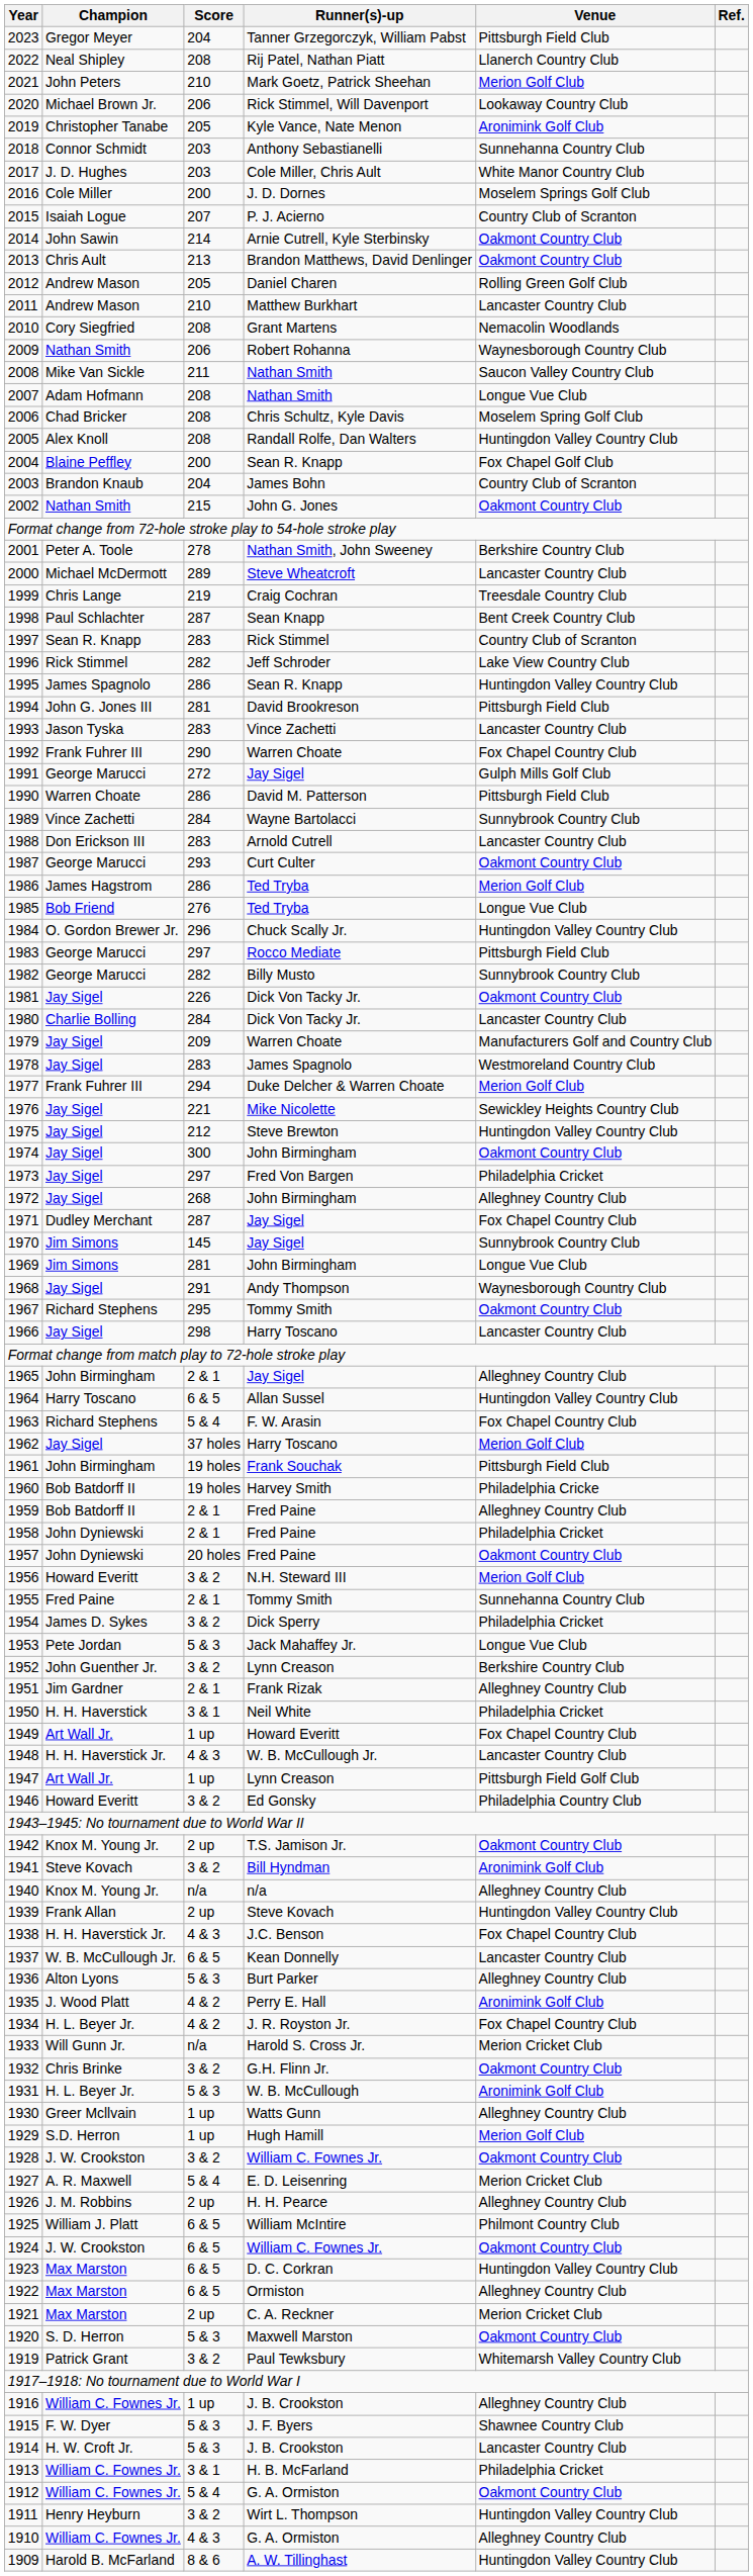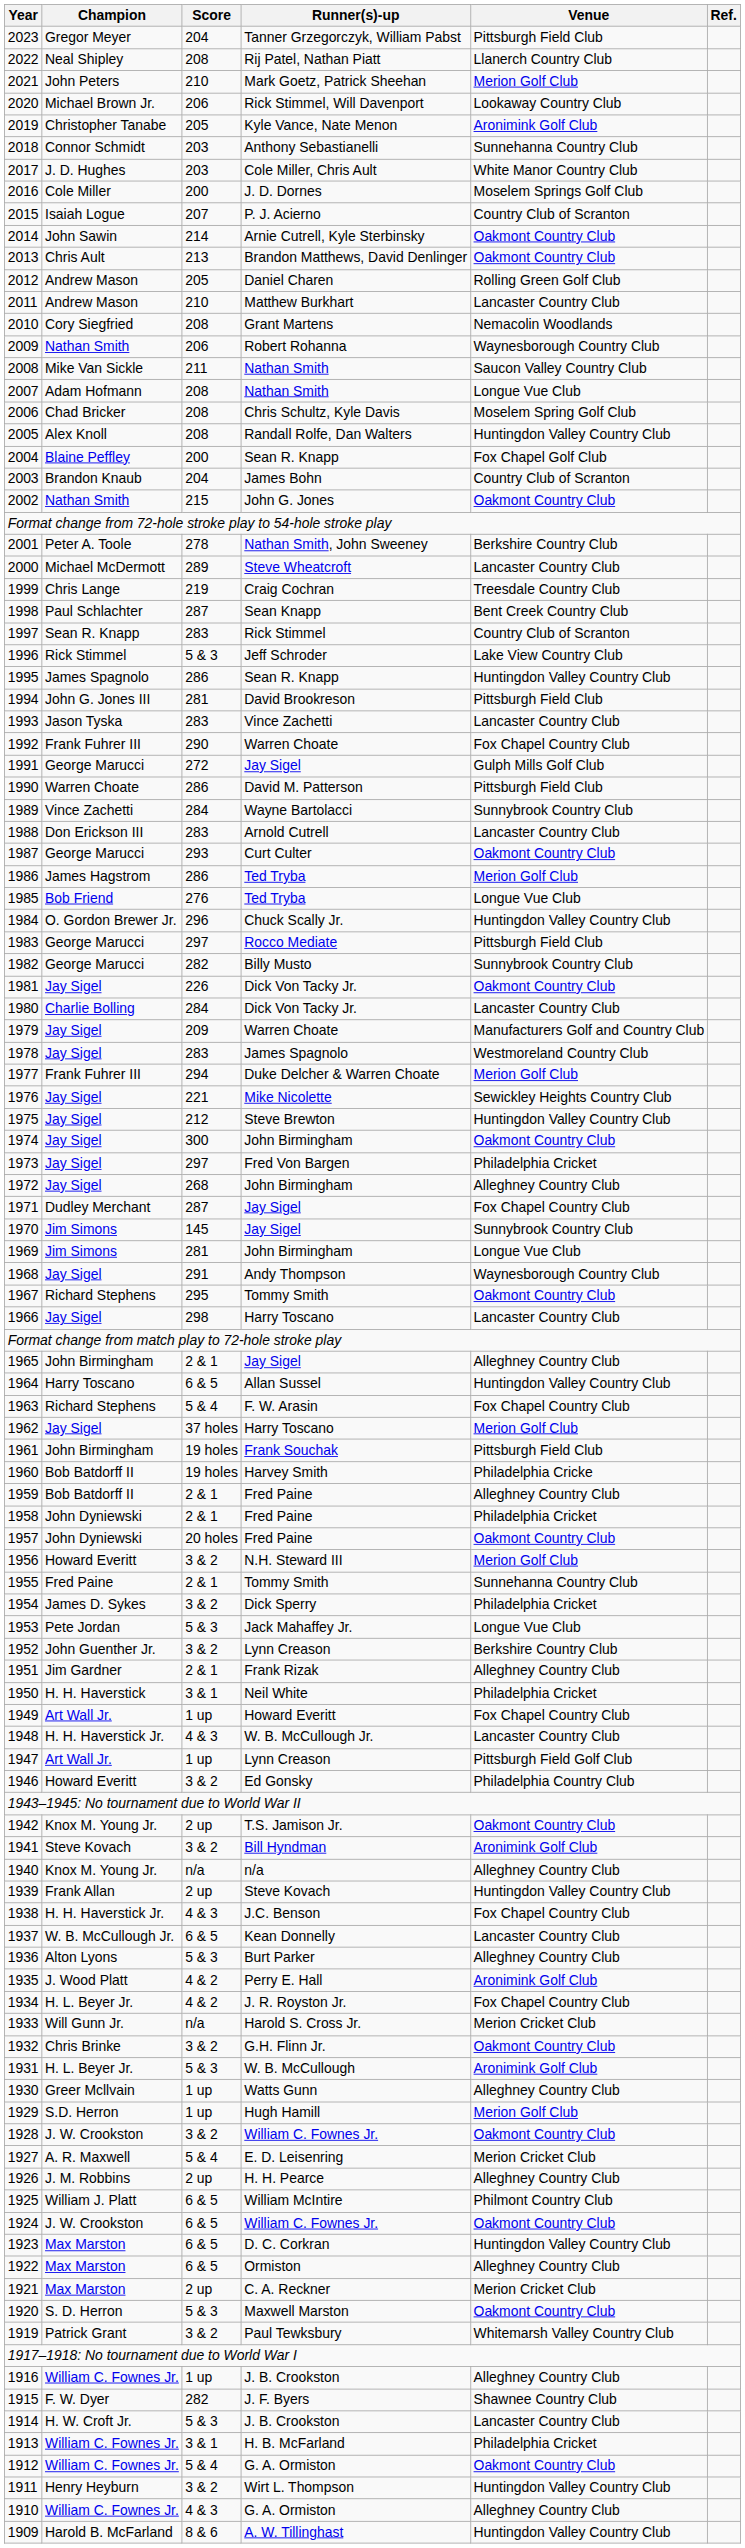1996 | Score: 282 -> 5 & 3
1915 | Score: 5 & 3 -> 282
